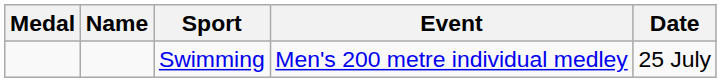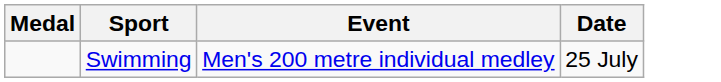- column: Name
